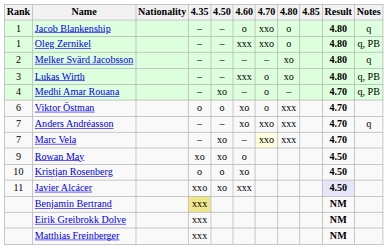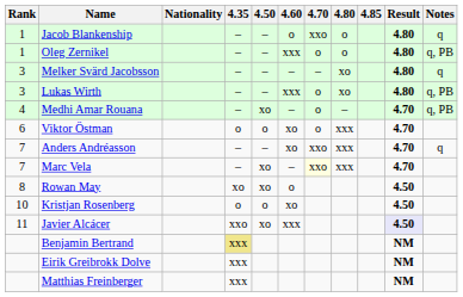Oleg Zernikel | 4.70: xxo -> o
Melker Svärd Jacobsson | Rank: 2 -> 3
Rowan May | Rank: 9 -> 8
